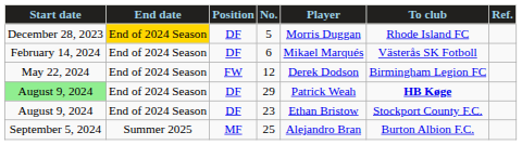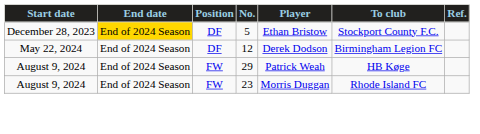5 | Player: Morris Duggan -> Ethan Bristow
5 | To club: Rhode Island FC -> Stockport County F.C.
- row: February 14, 2024 | End of 2024 Season | DF | 6 | Mikael Marqués | Västerås SK Fotboll
12 | Position: FW -> DF
29 | Start date: lightgreen background -> no background
29 | Position: DF -> FW
29 | To club: bold -> normal
23 | Position: DF -> FW
23 | Player: Ethan Bristow -> Morris Duggan
23 | To club: Stockport County F.C. -> Rhode Island FC
- row: September 5, 2024 | Summer 2025 | MF | 25 | Alejandro Bran | Burton Albion F.C.
